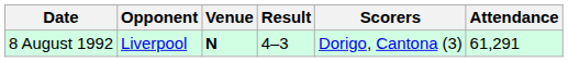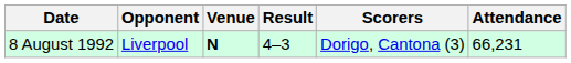8 August 1992 | Attendance: 61,291 -> 66,231
